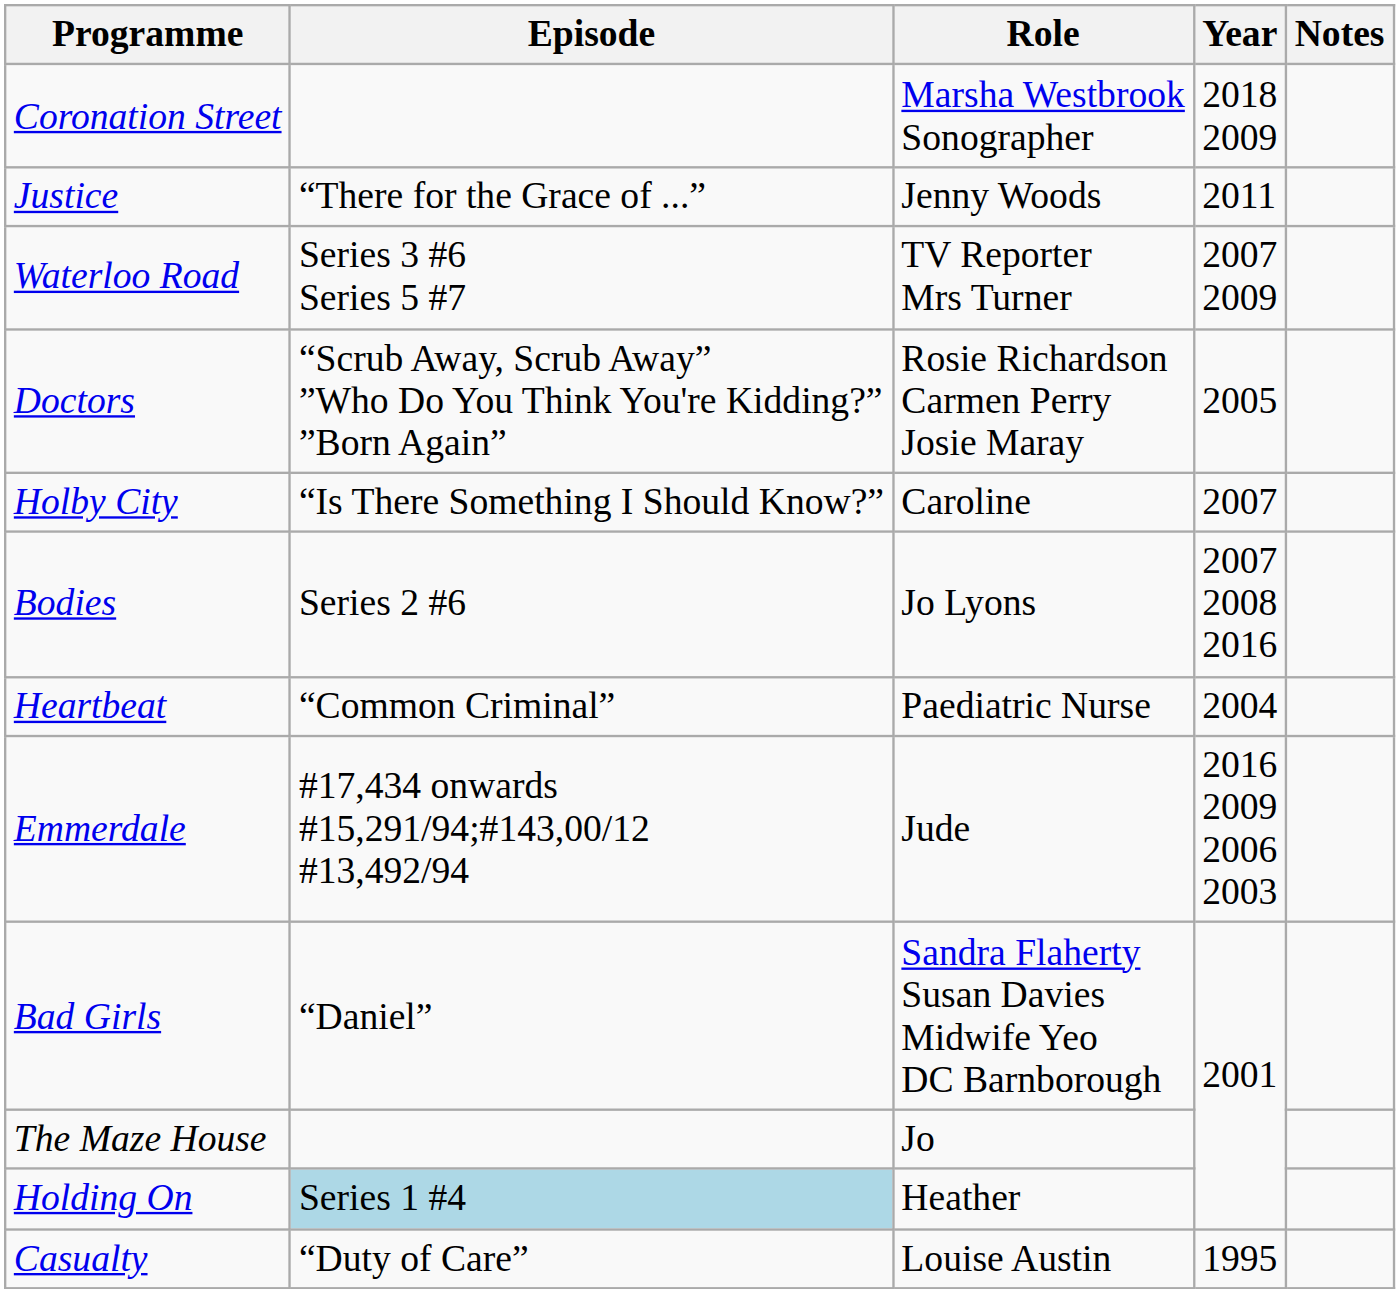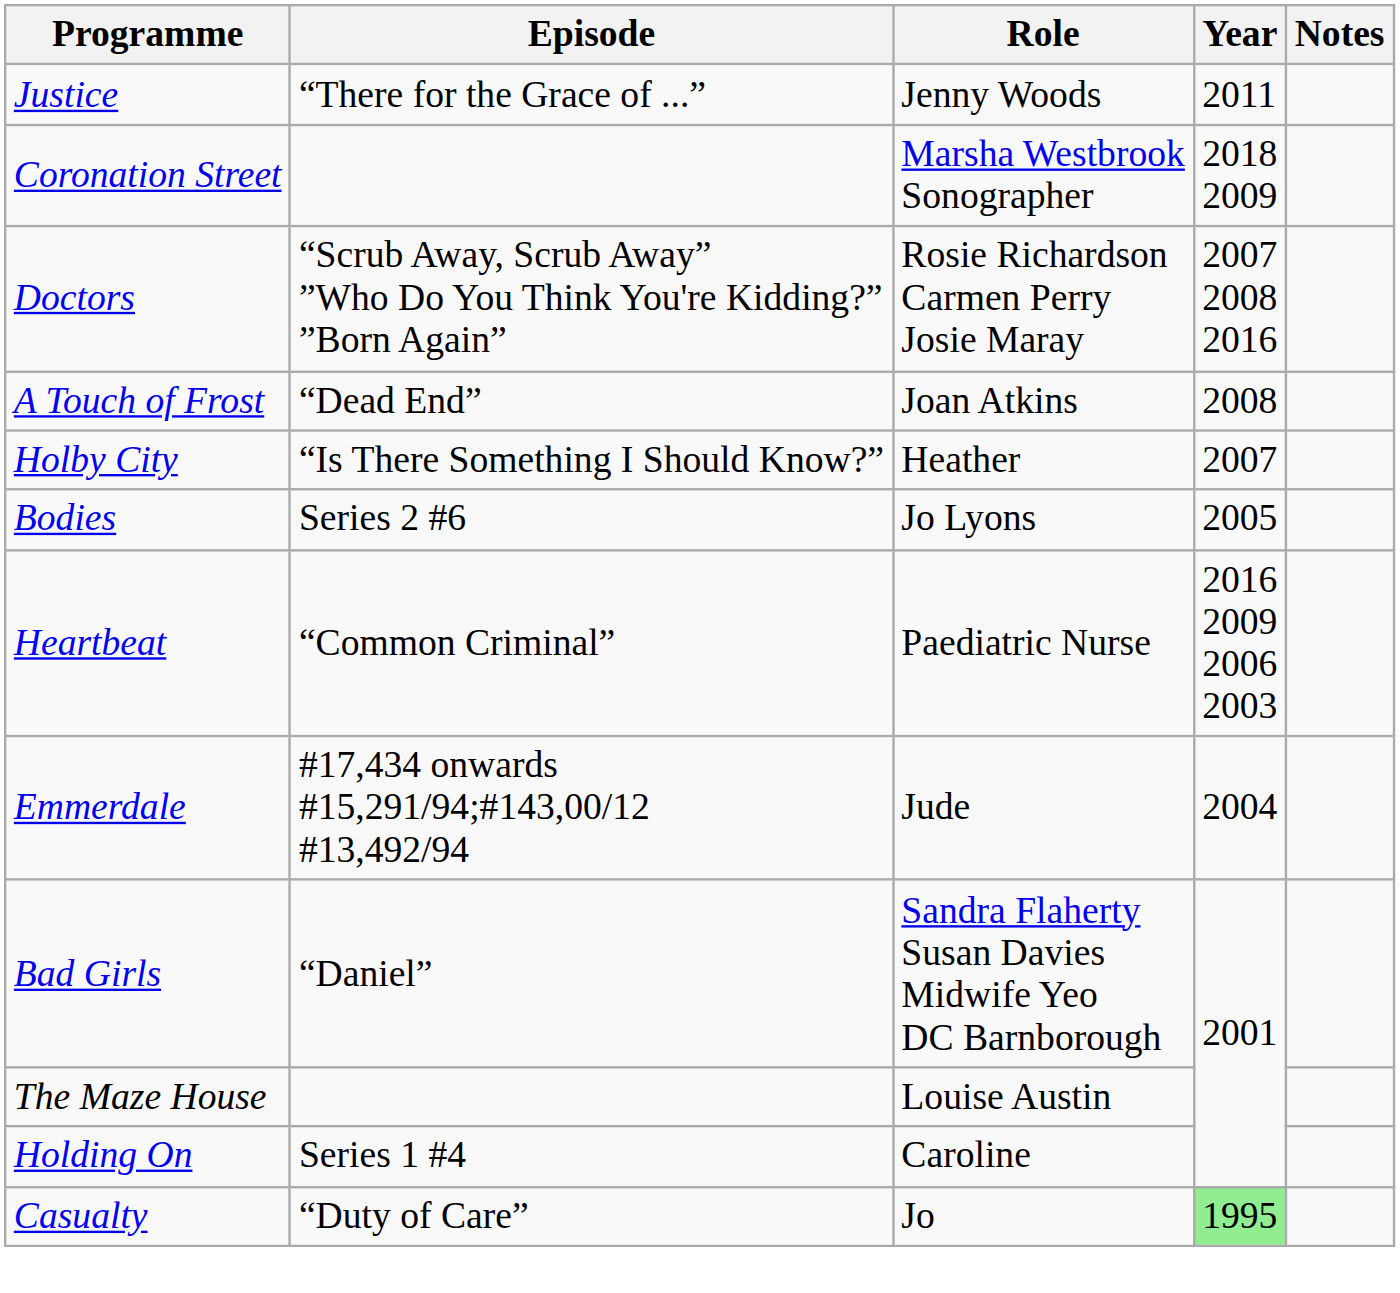rows swapped: Justice <-> Coronation Street
- row: Waterloo Road | Series 3 #6 Series 5 #7 | TV Reporter Mrs Turner | 2007 2009
Doctors | Year: 2005 -> 2007 2008 2016
+ row: A Touch of Frost | “Dead End” | Joan Atkins | 2008
Holby City | Role: Caroline -> Heather
Bodies | Year: 2007 2008 2016 -> 2005
Heartbeat | Year: 2004 -> 2016 2009 2006 2003
Emmerdale | Year: 2016 2009 2006 2003 -> 2004
The Maze House | Role: Jo -> Louise Austin
Holding On | Episode: lightblue background -> no background
Holding On | Role: Heather -> Caroline
Casualty | Role: Louise Austin -> Jo
Casualty | Year: no background -> lightgreen background
